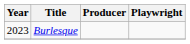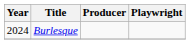Burlesque | Year: 2023 -> 2024
